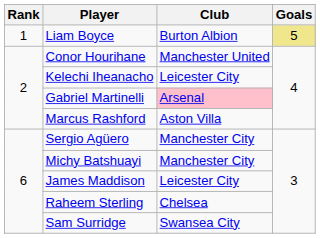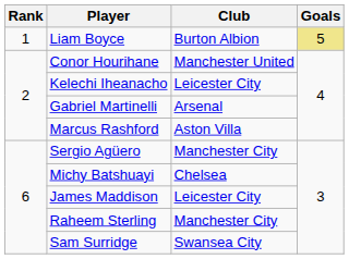Gabriel Martinelli | Club: pink background -> no background
Michy Batshuayi | Club: Manchester City -> Chelsea
Raheem Sterling | Club: Chelsea -> Manchester City
